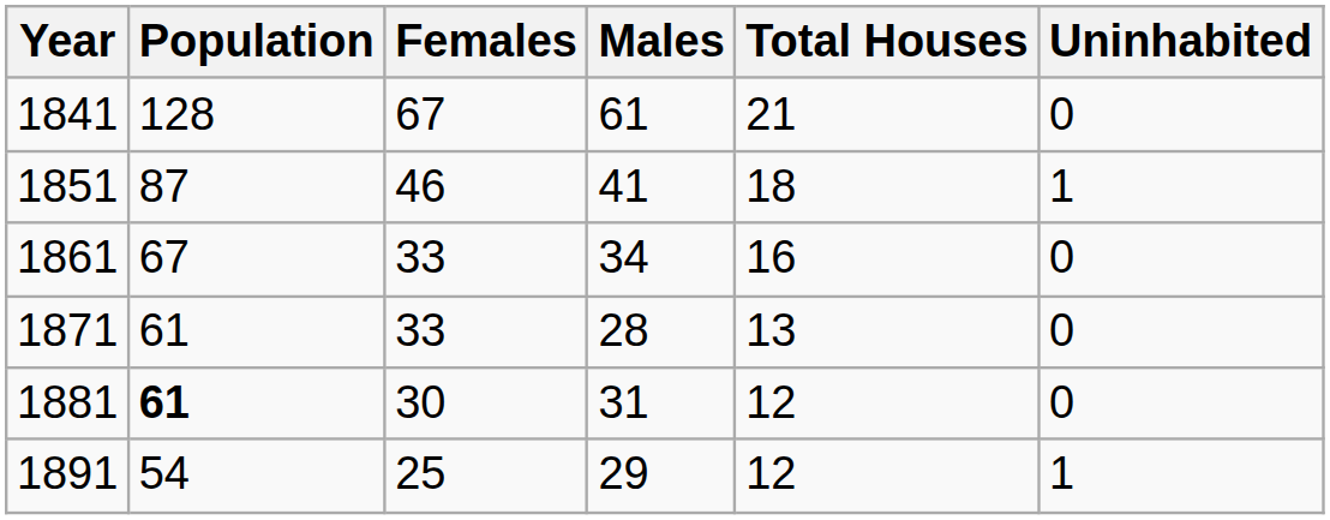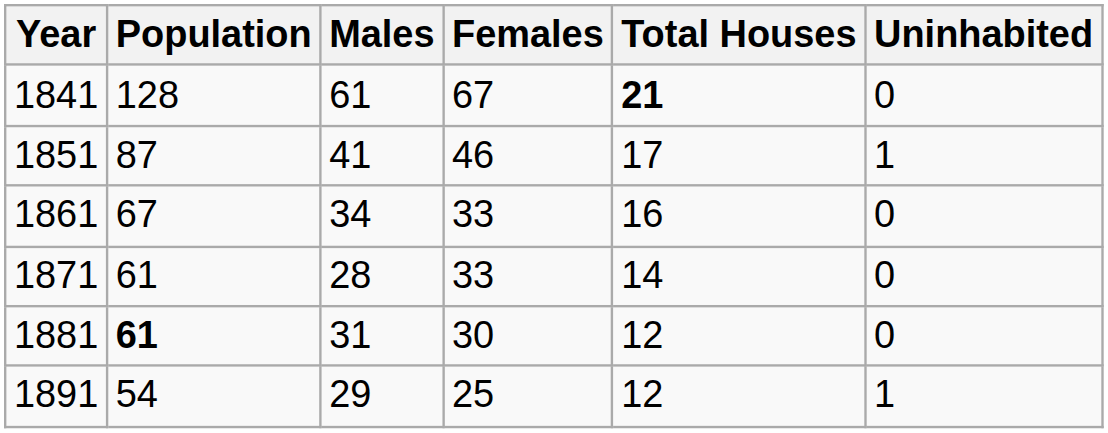columns swapped: Males <-> Females
1841 | Total Houses: normal -> bold
1851 | Total Houses: 18 -> 17
1871 | Total Houses: 13 -> 14
